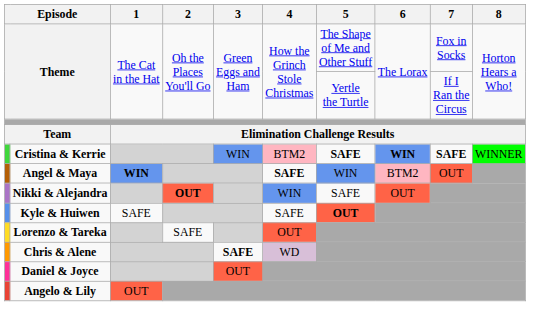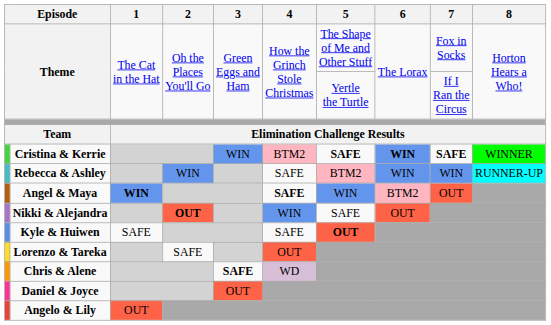+ row: Rebecca & Ashley | WIN | SAFE | BTM2 | WIN | WIN | RUNNER-UP
